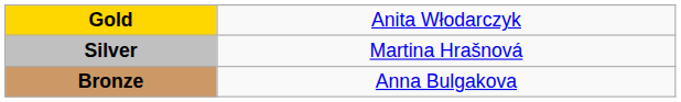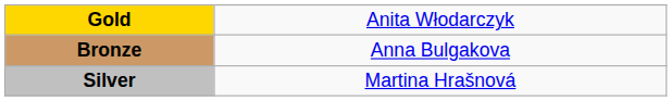rows swapped: Silver <-> Bronze
